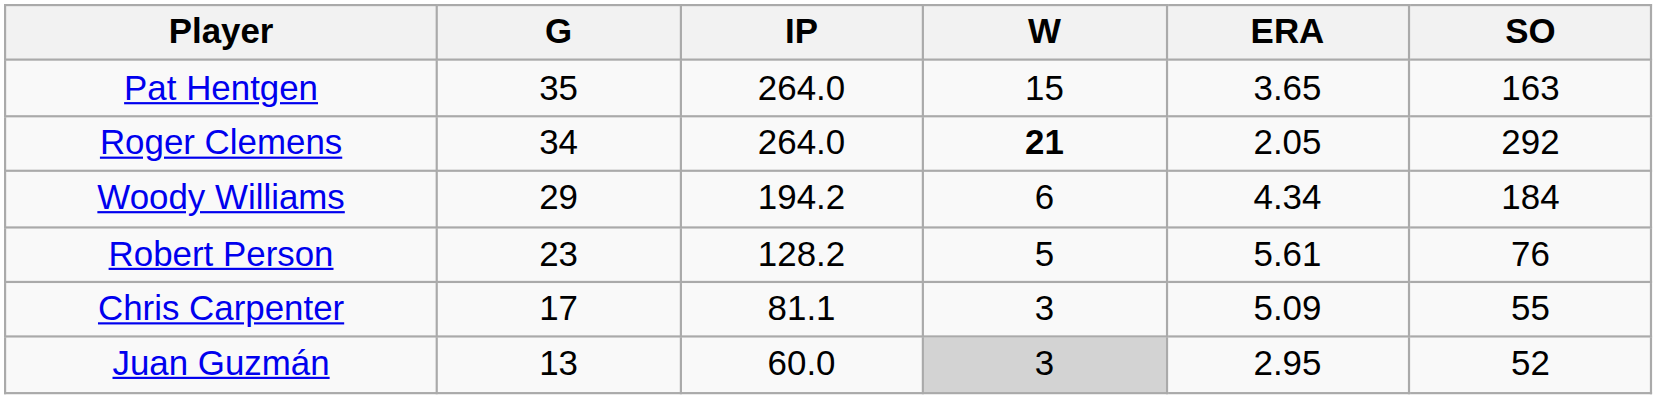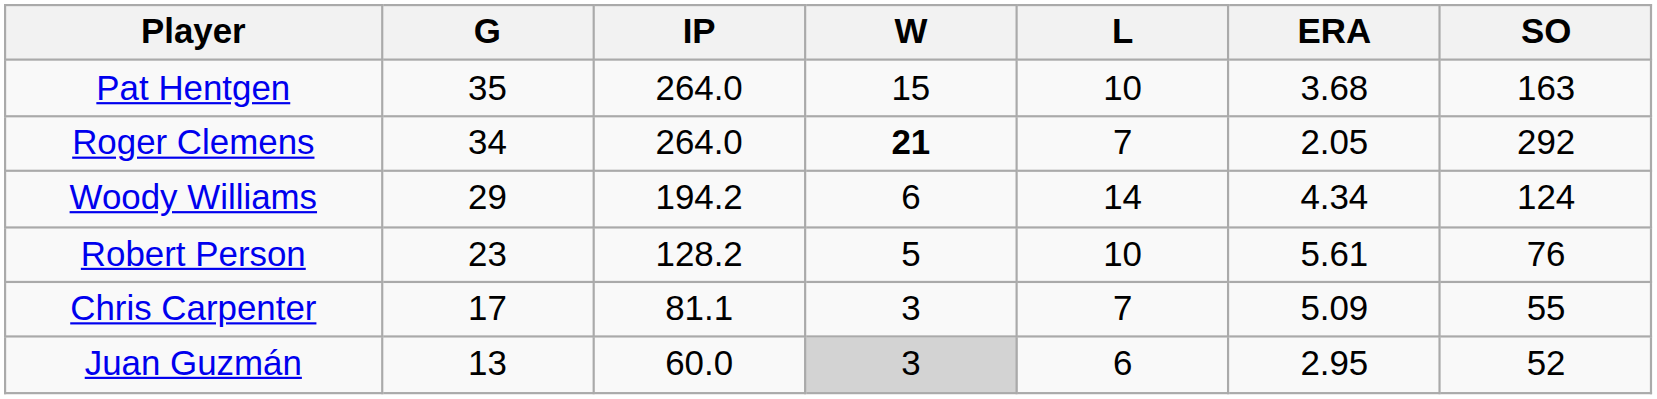+ column: L | 10 | 7 | 14 | 10 | 7 | 6
Pat Hentgen | ERA: 3.65 -> 3.68
Woody Williams | SO: 184 -> 124
